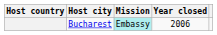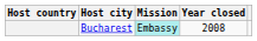Bucharest | Year closed: 2006 -> 2008
